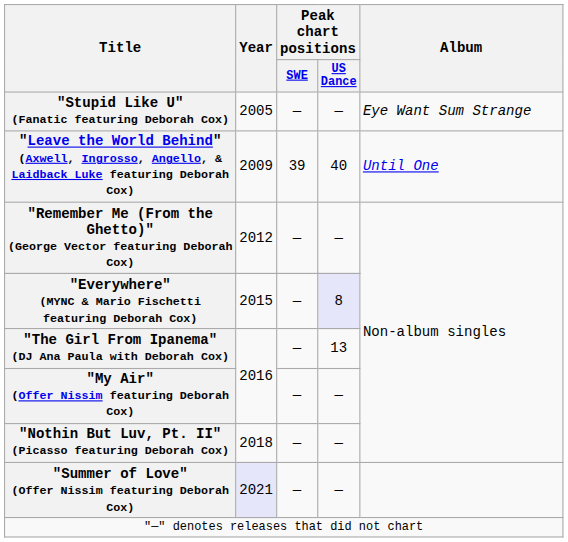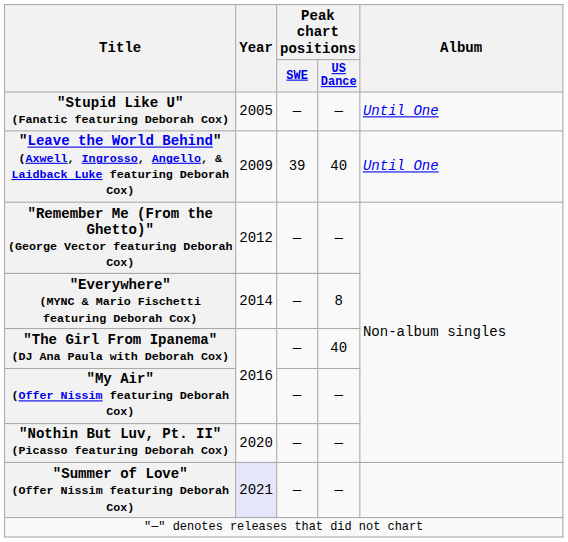"Stupid Like U" (Fanatic featuring Deborah Cox) | Album: Eye Want Sum Strange -> Until One
"Everywhere" (MYNC & Mario Fischetti featuring Deborah Cox) | Year: 2015 -> 2014
"Everywhere" (MYNC & Mario Fischetti featuring Deborah Cox) | Peak chart positions / US Dance: lavender background -> no background
"The Girl From Ipanema" (DJ Ana Paula with Deborah Cox) | Peak chart positions / US Dance: 13 -> 40
"Nothin But Luv, Pt. II" (Picasso featuring Deborah Cox) | Year: 2018 -> 2020
